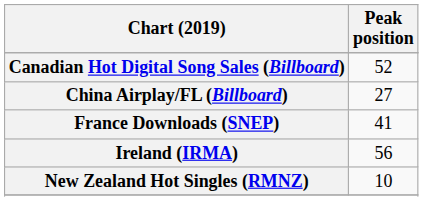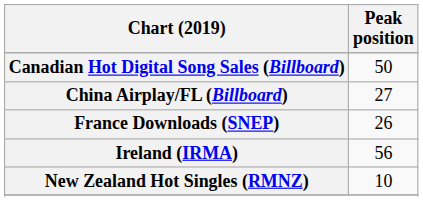Canadian Hot Digital Song Sales (Billboard) | Peak position: 52 -> 50
France Downloads (SNEP) | Peak position: 41 -> 26
